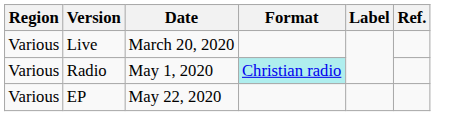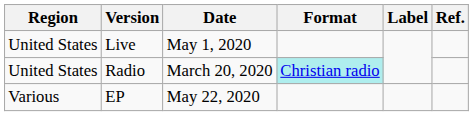Live | Region: Various -> United States
Live | Date: March 20, 2020 -> May 1, 2020
Radio | Region: Various -> United States
Radio | Date: May 1, 2020 -> March 20, 2020
